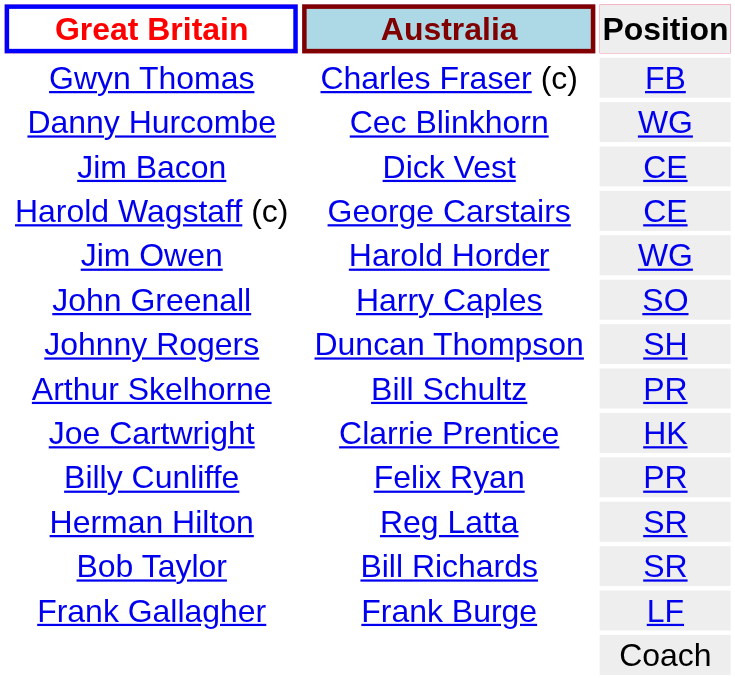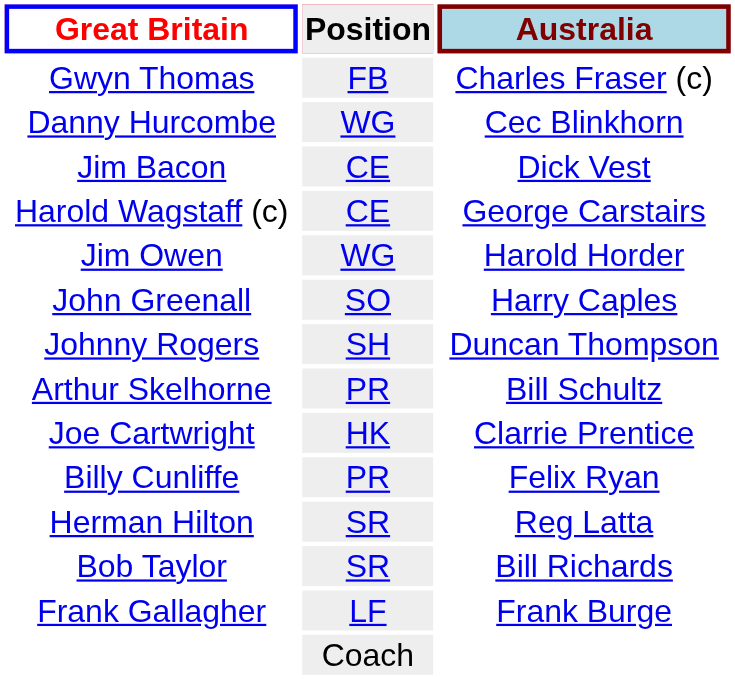columns swapped: Position <-> Australia
